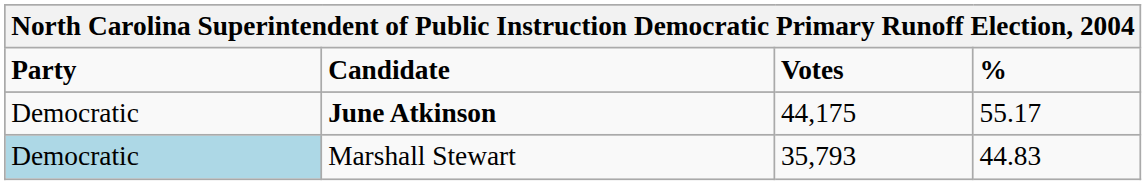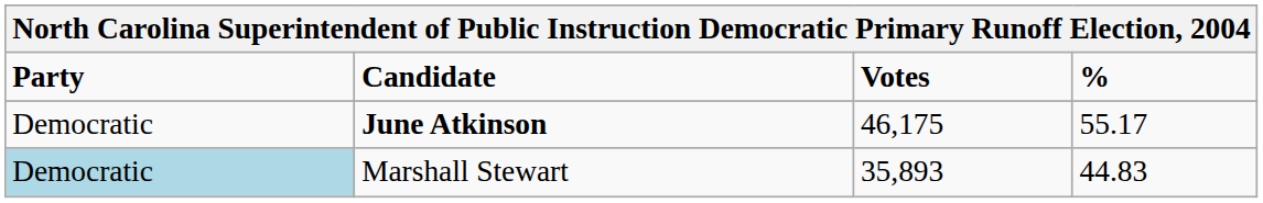June Atkinson | Votes: 44,175 -> 46,175
Marshall Stewart | Votes: 35,793 -> 35,893
